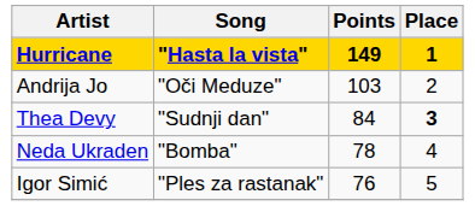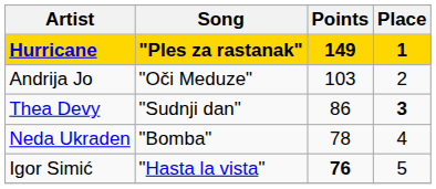Hurricane | Song: "Hasta la vista" -> "Ples za rastanak"
Thea Devy | Points: 84 -> 86
Igor Simić | Song: "Ples za rastanak" -> "Hasta la vista"
Igor Simić | Points: normal -> bold
